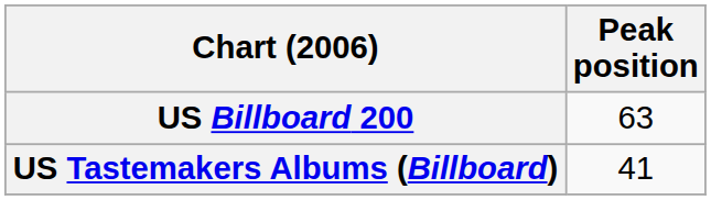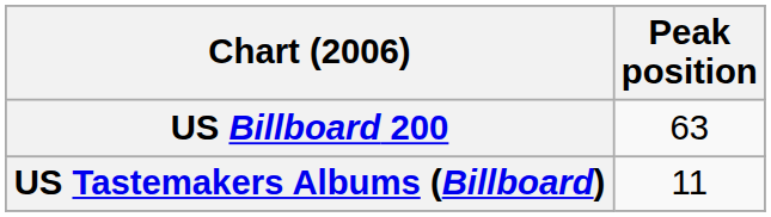US Tastemakers Albums (Billboard) | Peak position: 41 -> 11
